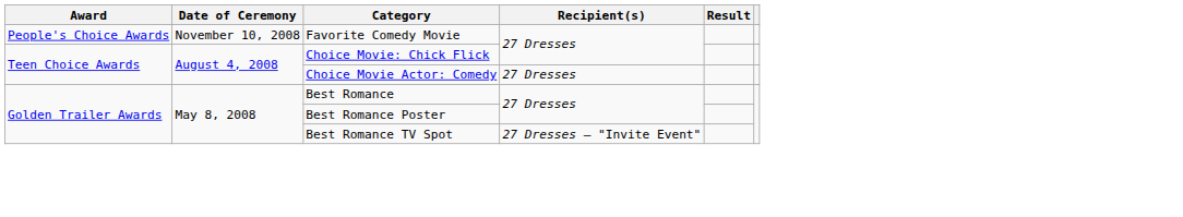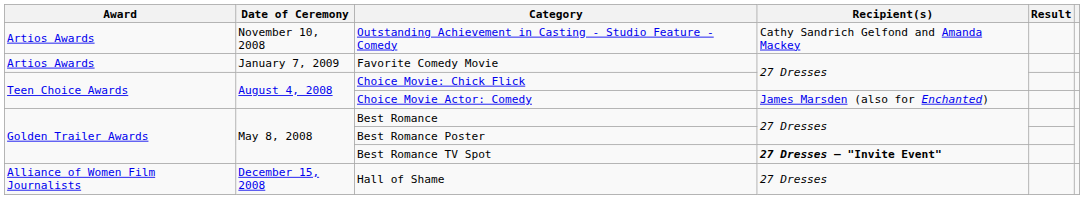+ row: Artios Awards | November 10, 2008 | Outstanding Achievement in Casting - Studio Feature - Comedy | Cathy Sandrich Gelfond and Amanda Mackey
Favorite Comedy Movie | Award: People's Choice Awards -> Artios Awards
Favorite Comedy Movie | Date of Ceremony: November 10, 2008 -> January 7, 2009
Choice Movie Actor: Comedy | Recipient(s): 27 Dresses -> James Marsden (also for Enchanted)
Best Romance TV Spot | Recipient(s): normal -> bold
+ row: Alliance of Women Film Journalists | December 15, 2008 | Hall of Shame | 27 Dresses
